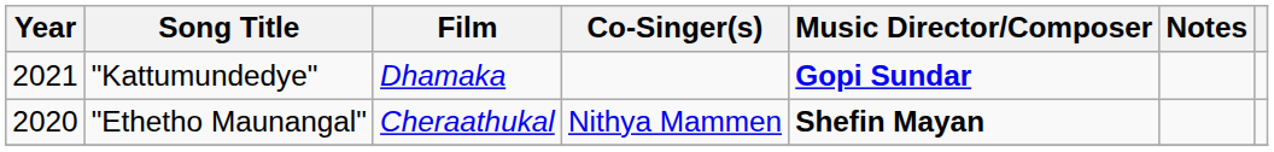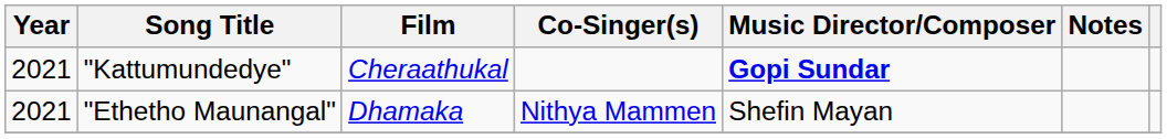"Kattumundedye" | Film: Dhamaka -> Cheraathukal
"Ethetho Maunangal" | Year: 2020 -> 2021
"Ethetho Maunangal" | Film: Cheraathukal -> Dhamaka
"Ethetho Maunangal" | Music Director/Composer: bold -> normal
